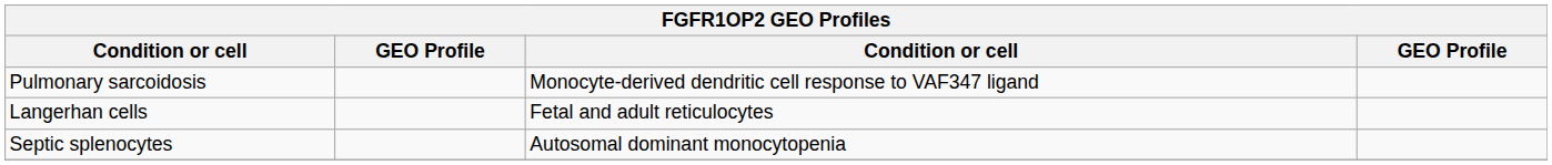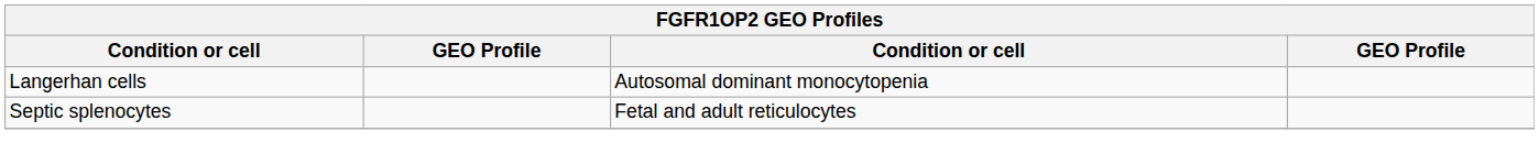- row: Pulmonary sarcoidosis | Monocyte-derived dendritic cell response to VAF347 ligand
Langerhan cells | column 3: Fetal and adult reticulocytes -> Autosomal dominant monocytopenia
Septic splenocytes | column 3: Autosomal dominant monocytopenia -> Fetal and adult reticulocytes
